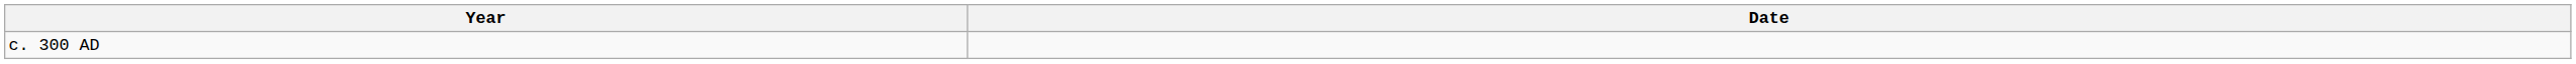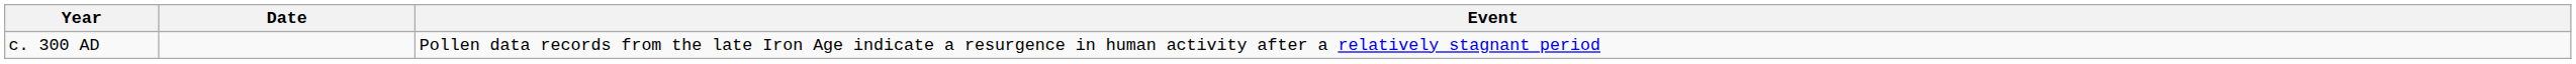+ column: Event | Pollen data records from the late Iron Age indicate a resurgence in human activity after a relatively stagnant period
